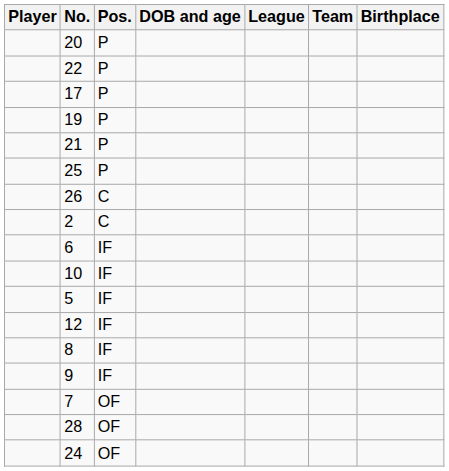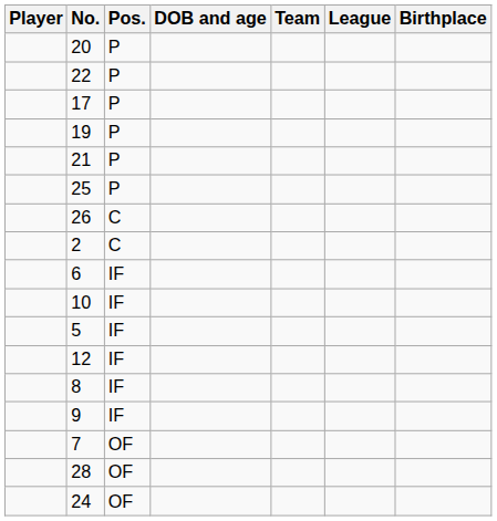columns swapped: Team <-> League
